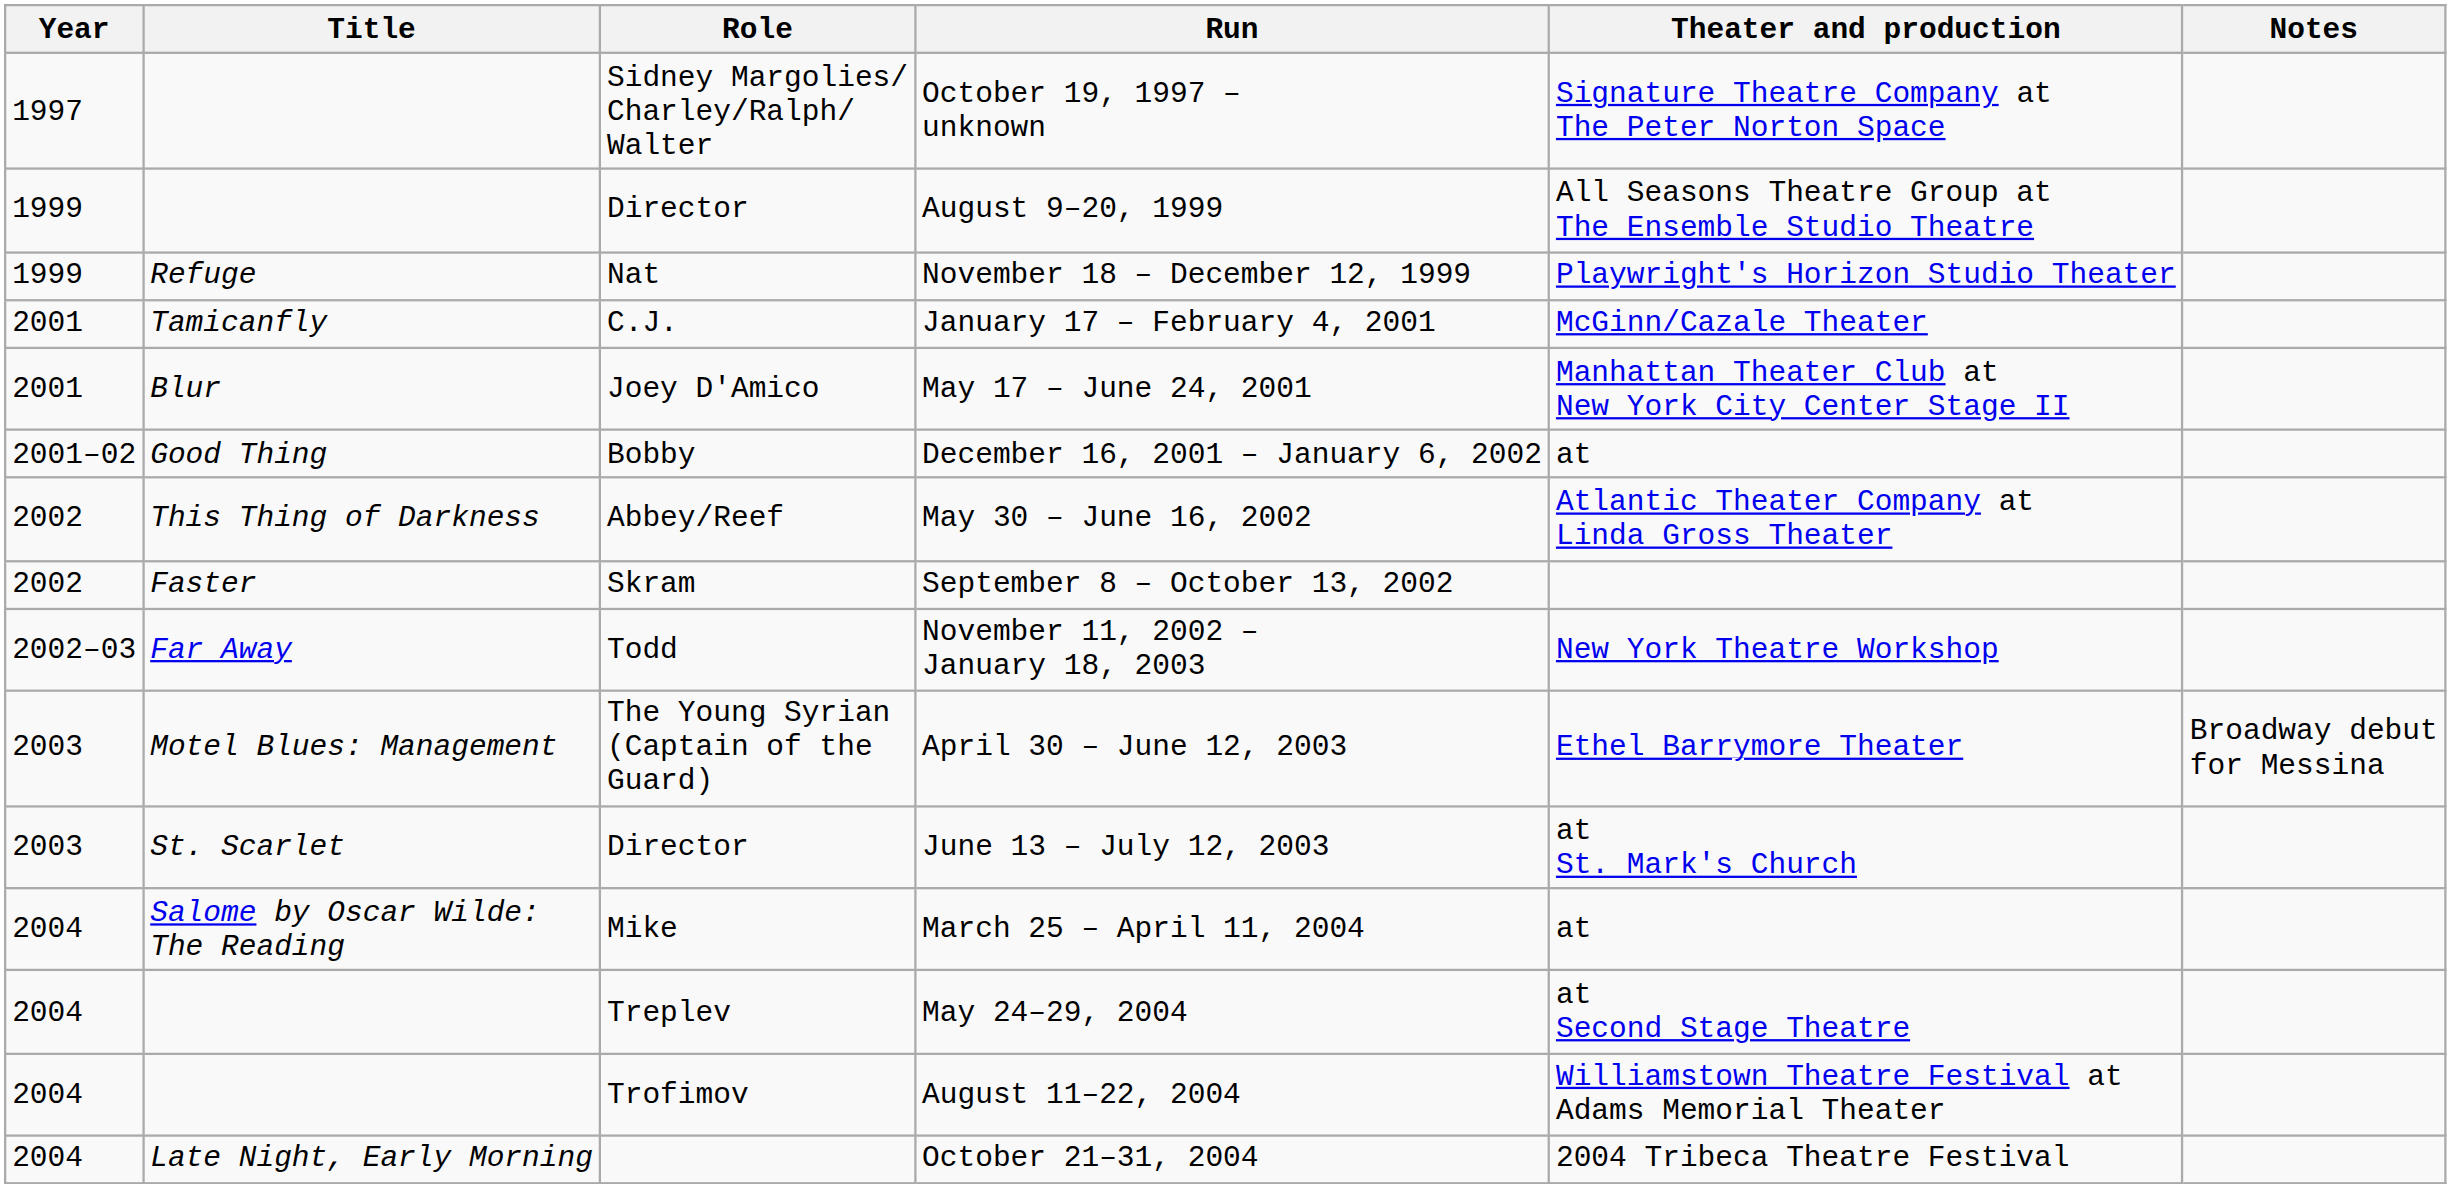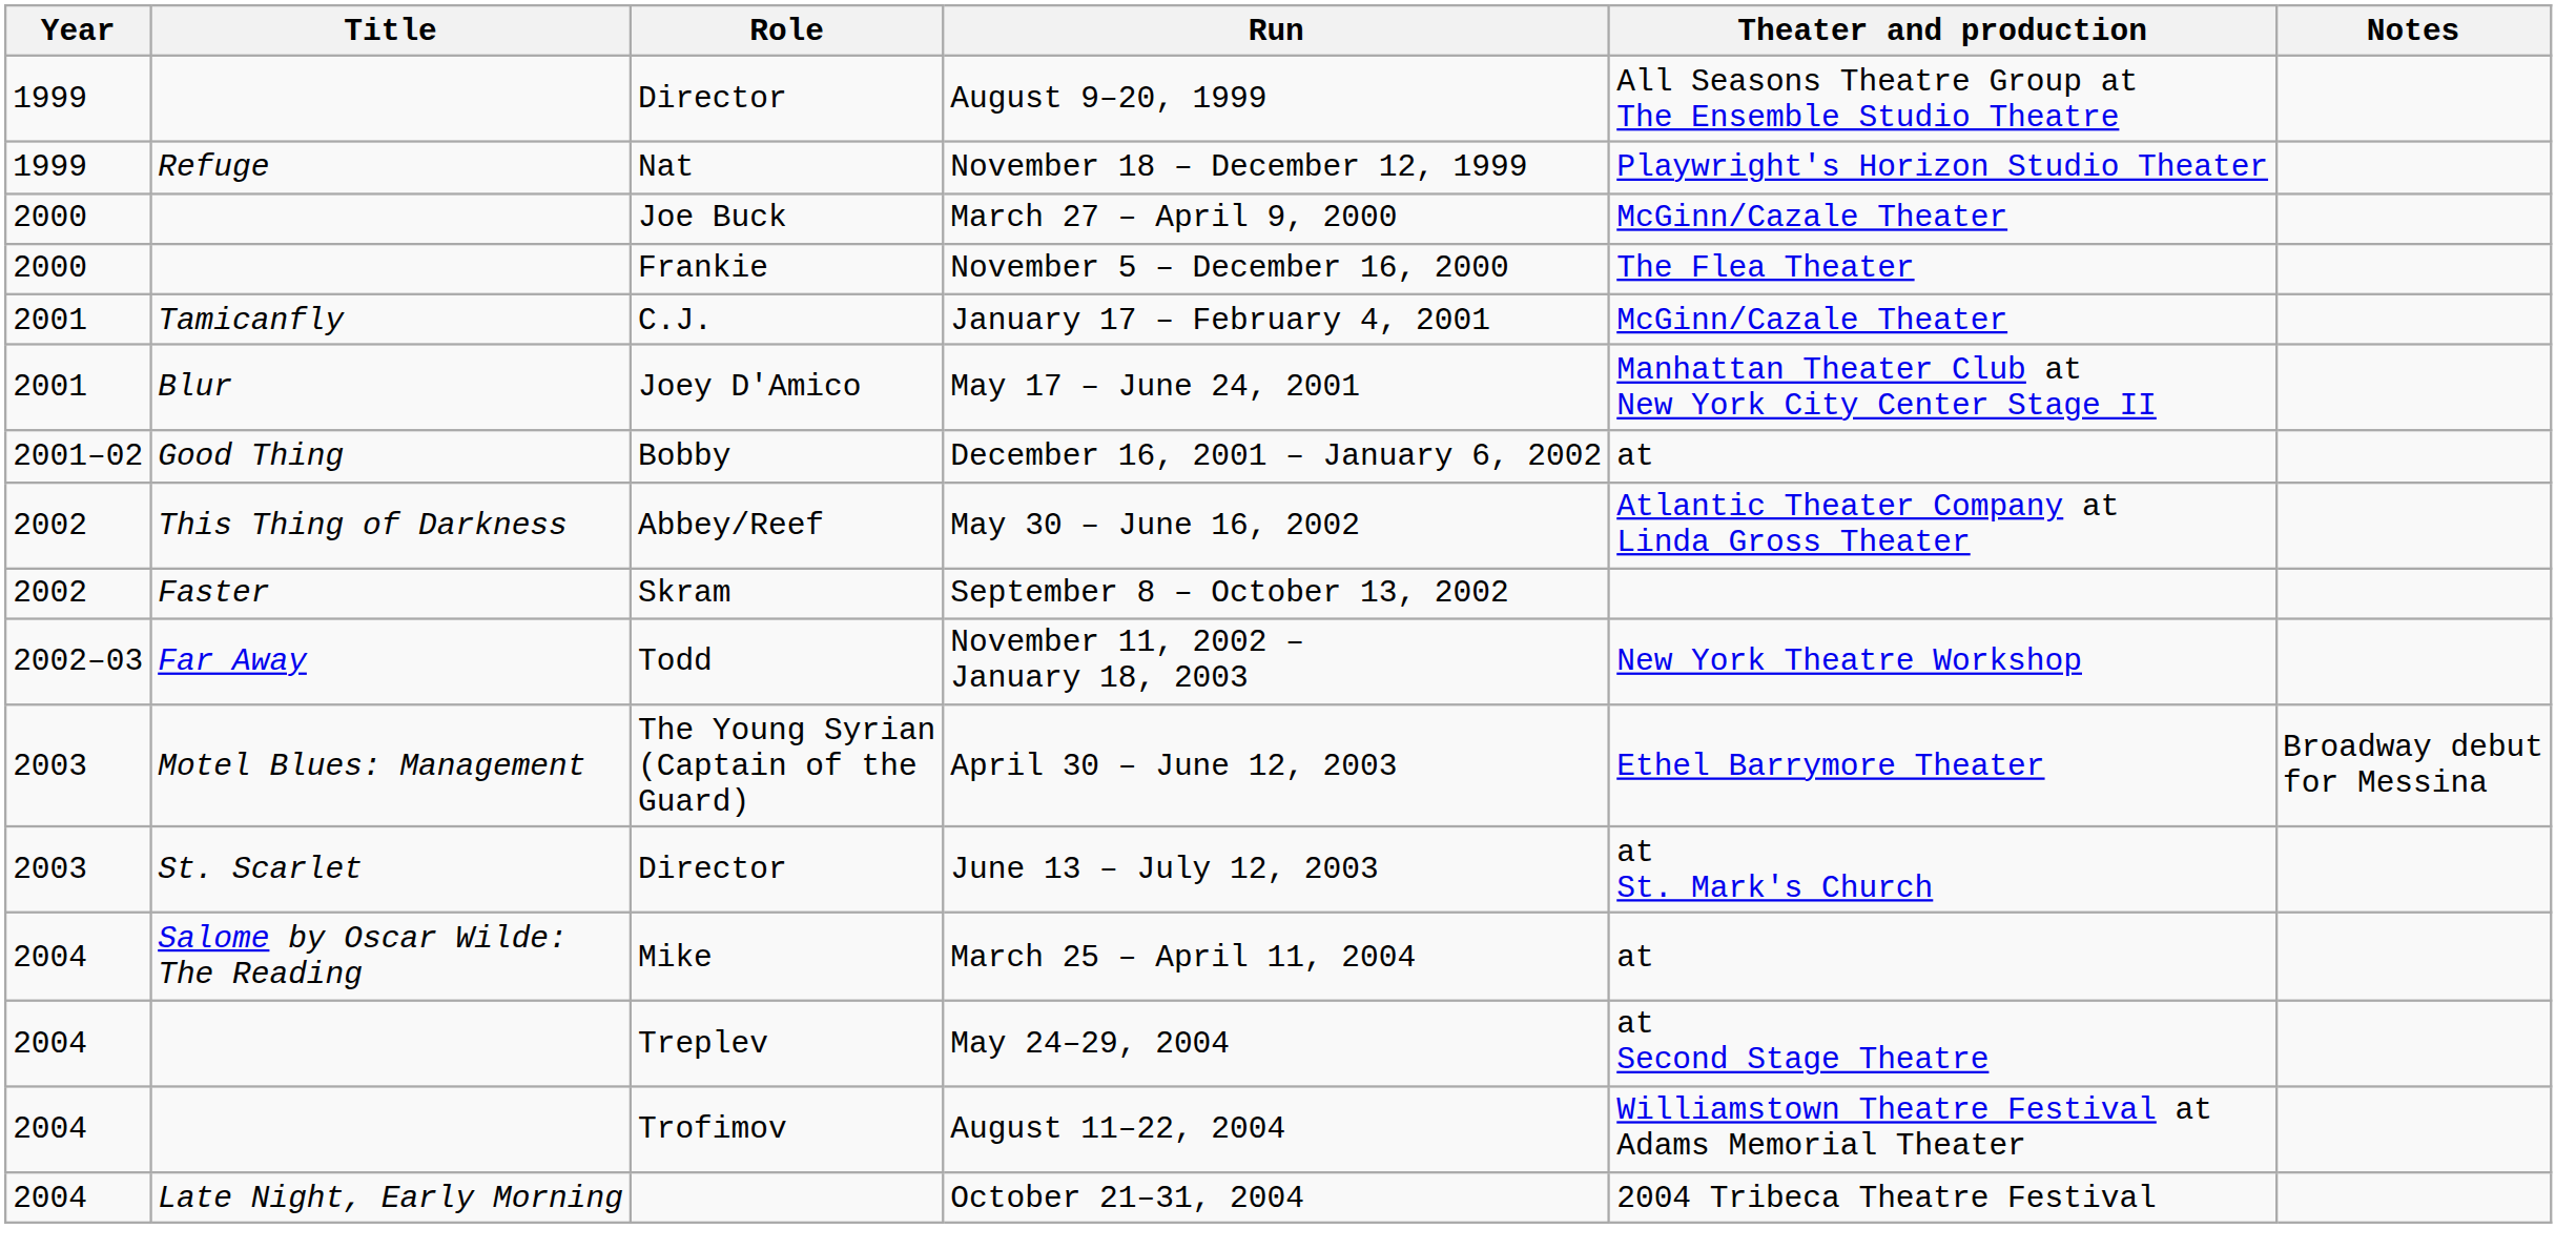- row: 1997 | Sidney Margolies/ Charley/Ralph/ Walter | October 19, 1997 – unknown | Signature Theatre Company at The Peter Norton Space
+ row: 2000 | Joe Buck | March 27 – April 9, 2000 | McGinn/Cazale Theater
+ row: 2000 | Frankie | November 5 – December 16, 2000 | The Flea Theater
